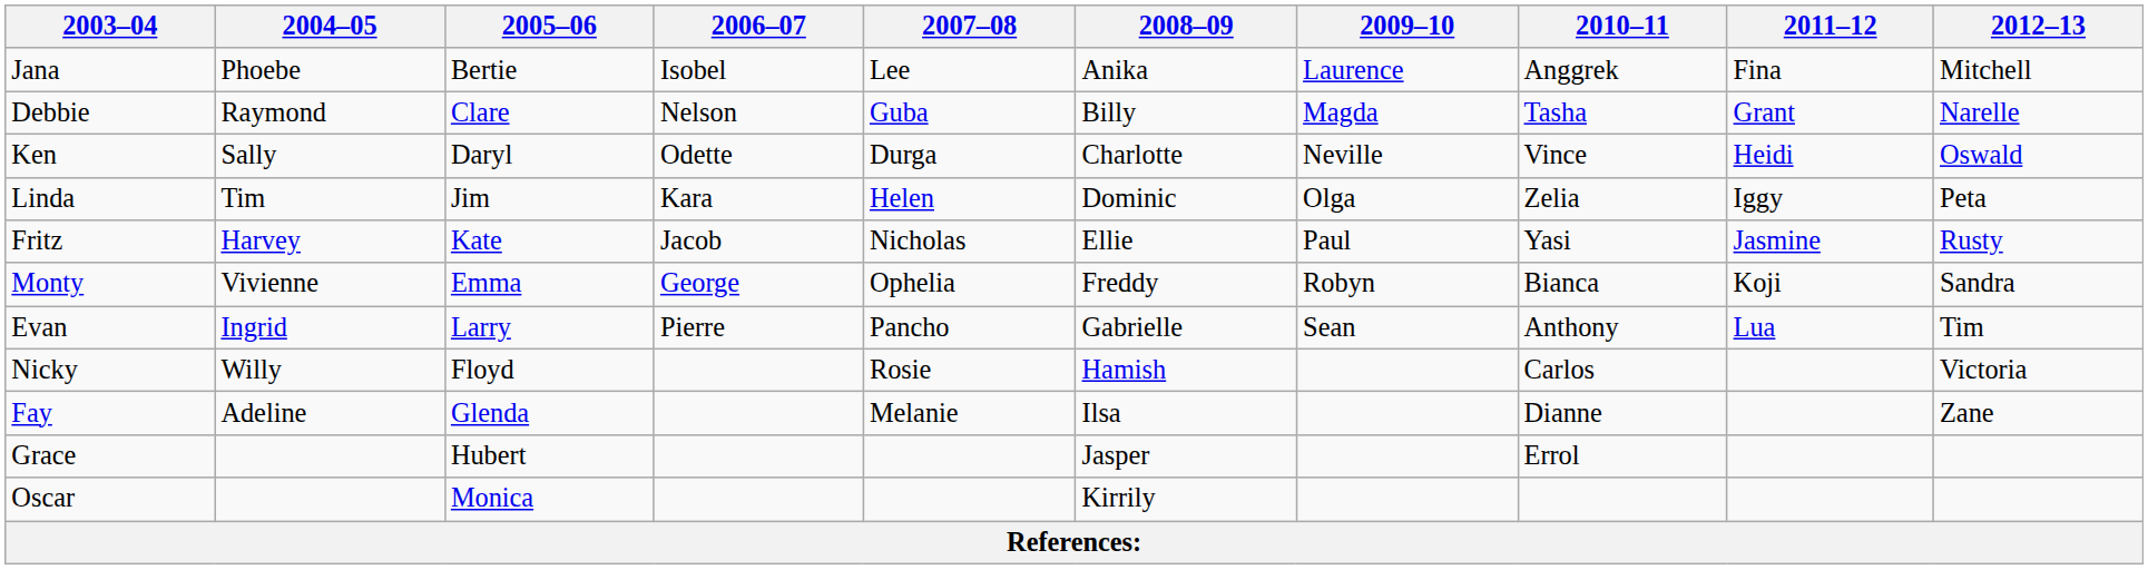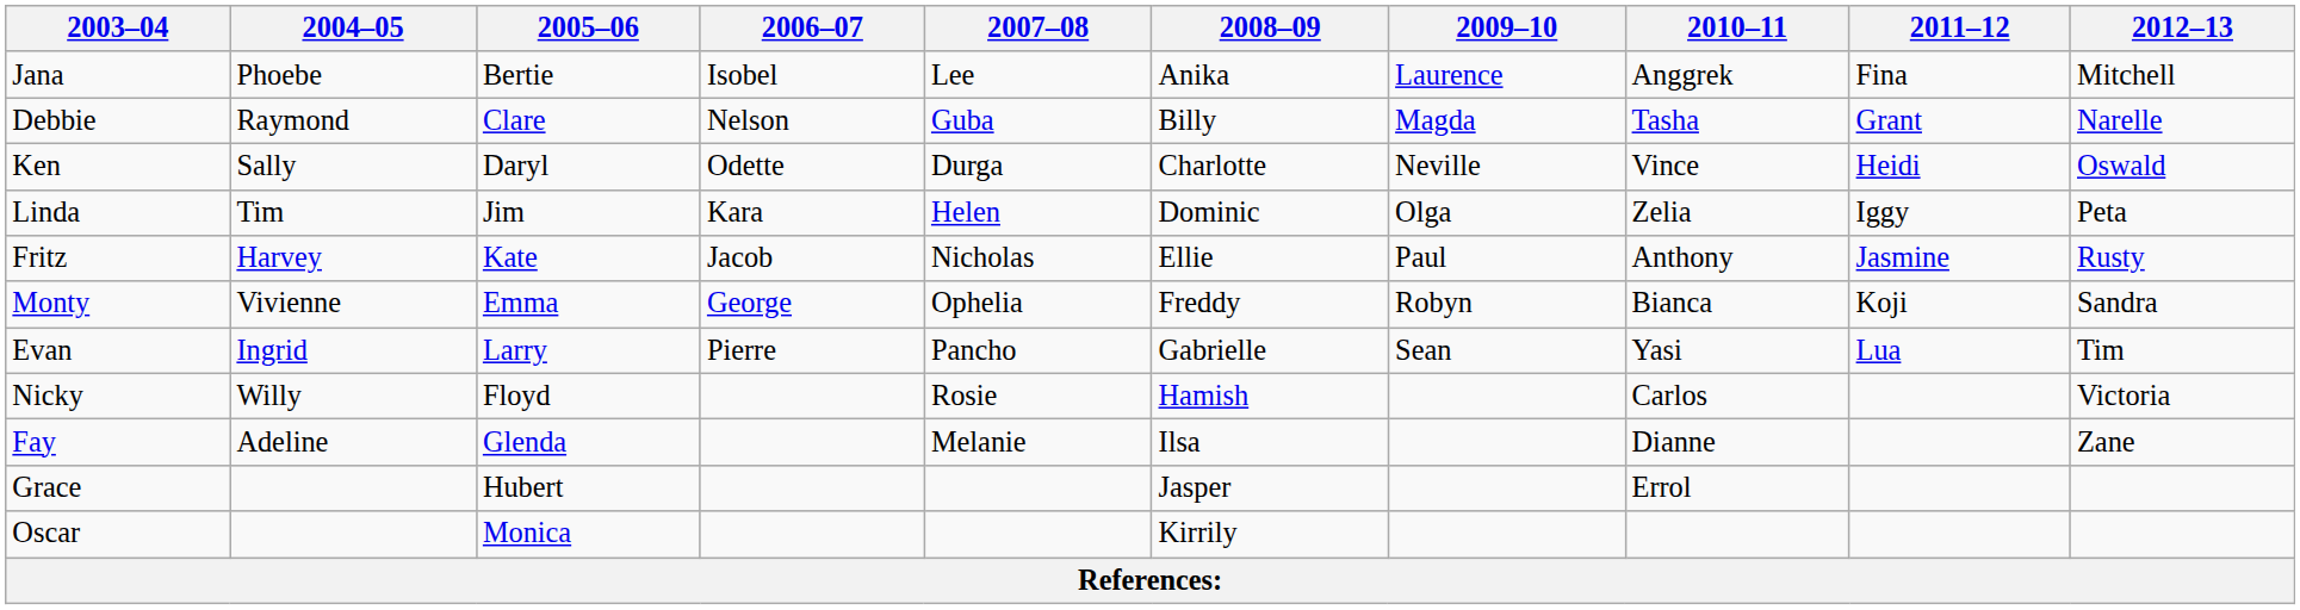Fritz | 2010–11: Yasi -> Anthony
Evan | 2010–11: Anthony -> Yasi
